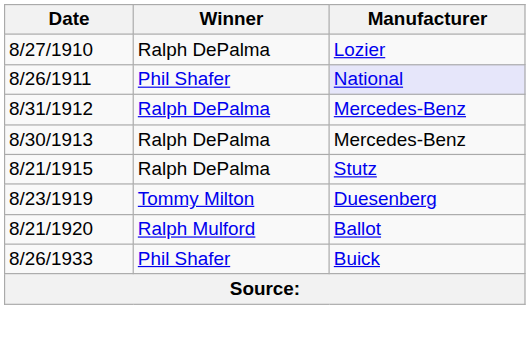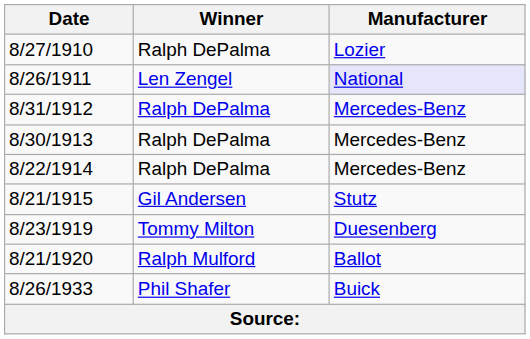8/26/1911 | Winner: Phil Shafer -> Len Zengel
+ row: 8/22/1914 | Ralph DePalma | Mercedes-Benz
8/21/1915 | Winner: Ralph DePalma -> Gil Andersen
